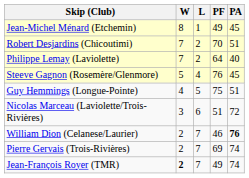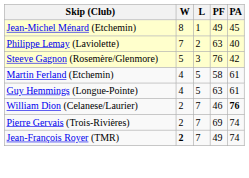- row: Robert Desjardins (Chicoutimi) | 7 | 2 | 70 | 51
Philippe Lemay (Laviolette) | PF: 64 -> 63
Steeve Gagnon (Rosemère/Glenmore) | L: 4 -> 3
Steeve Gagnon (Rosemère/Glenmore) | PA: 45 -> 42
+ row: Martin Ferland (Etchemin) | 4 | 5 | 58 | 61
Guy Hemmings (Longue-Pointe) | PF: 75 -> 63
Guy Hemmings (Longue-Pointe) | PA: 51 -> 61
- row: Nicolas Marceau (Laviolette/Trois-Rivières) | 3 | 6 | 51 | 72
